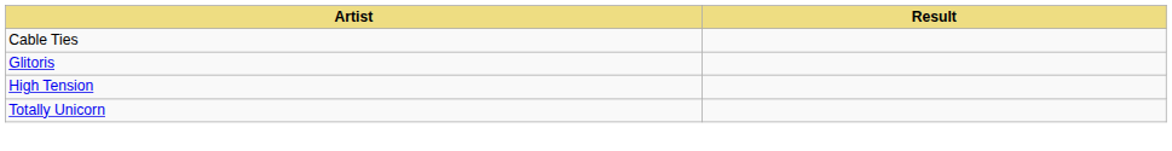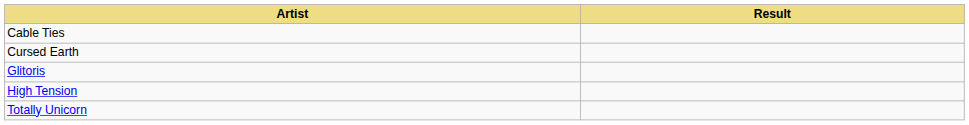+ row: Cursed Earth
